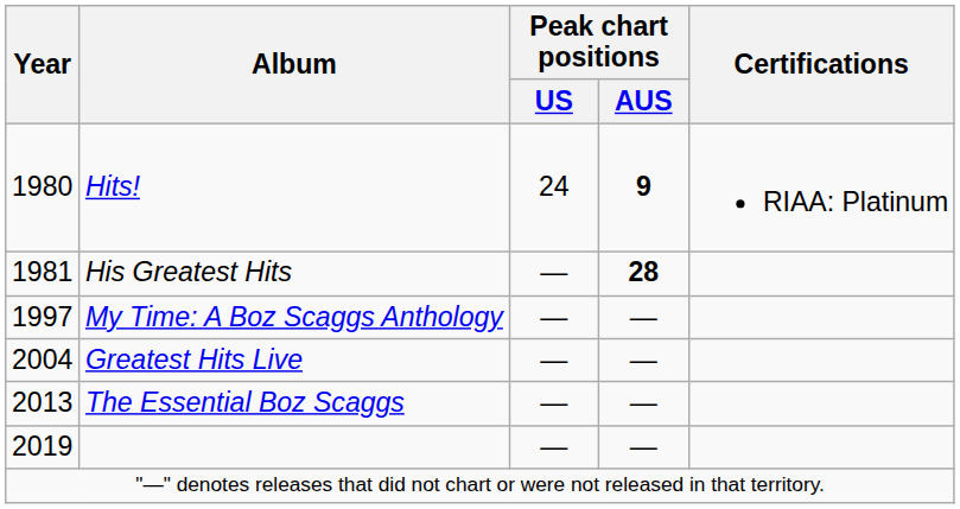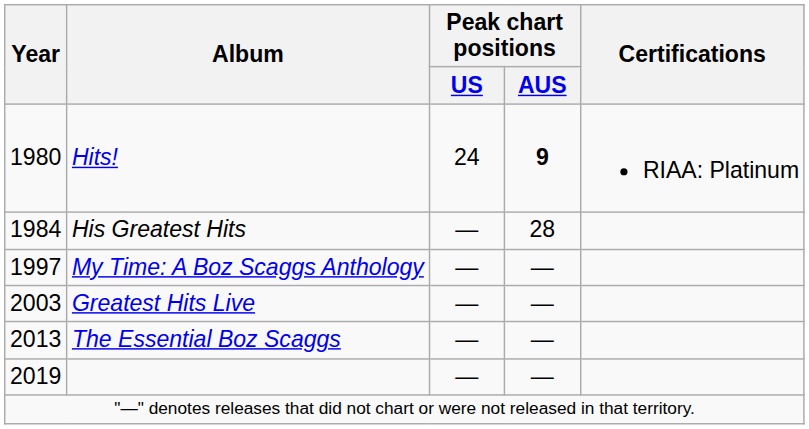His Greatest Hits | Year: 1981 -> 1984
His Greatest Hits | Peak chart positions / AUS: bold -> normal
Greatest Hits Live | Year: 2004 -> 2003
